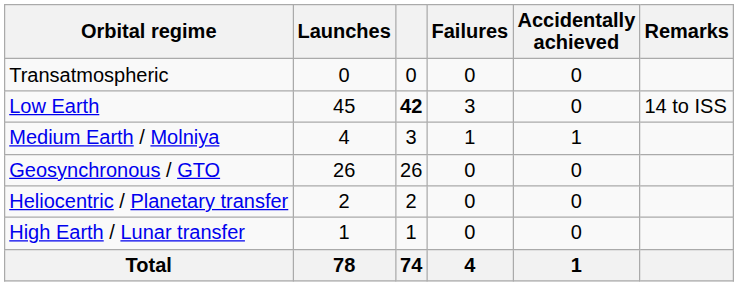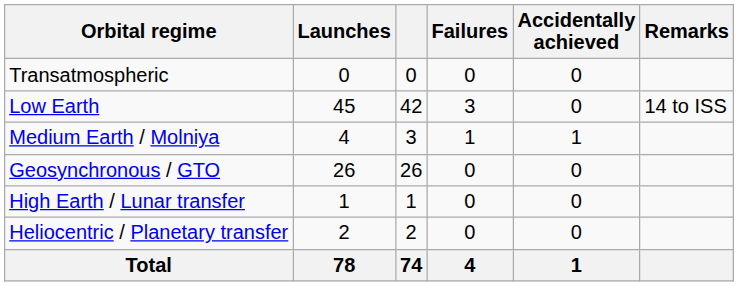Low Earth | column 3: bold -> normal
rows swapped: High Earth / Lunar transfer <-> Heliocentric / Planetary transfer
